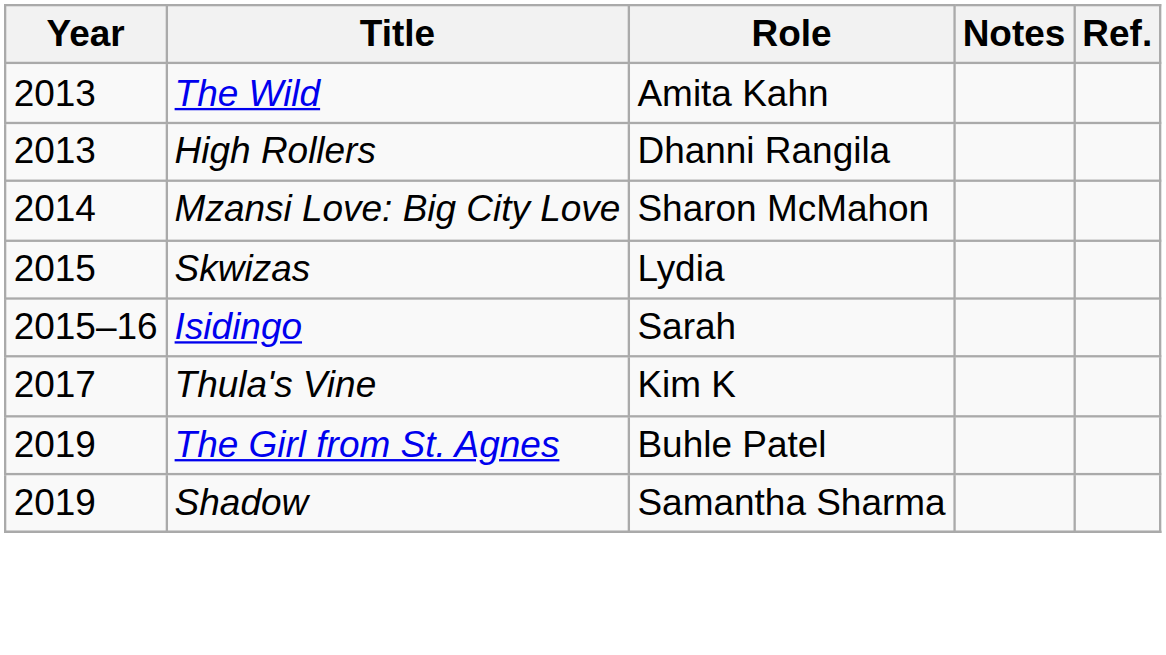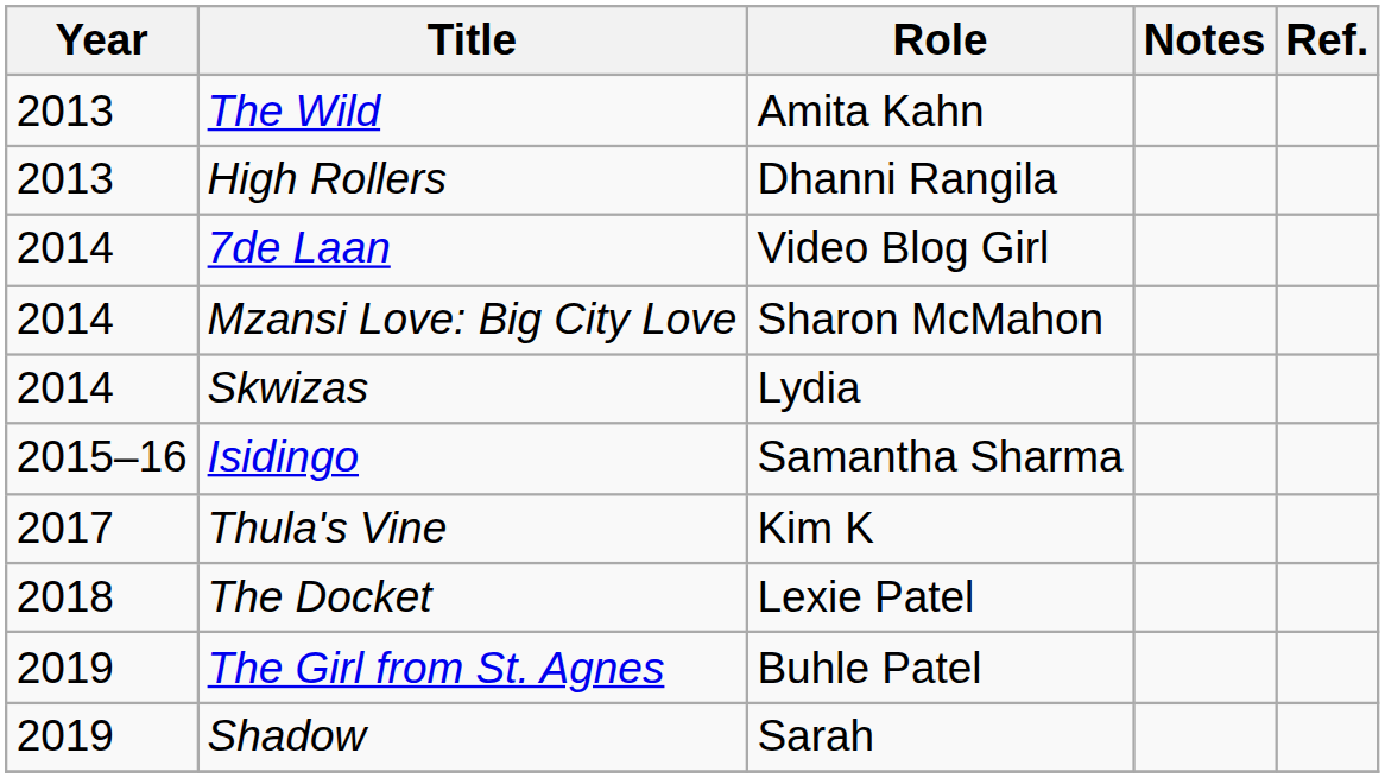+ row: 2014 | 7de Laan | Video Blog Girl
Skwizas | Year: 2015 -> 2014
Isidingo | Role: Sarah -> Samantha Sharma
+ row: 2018 | The Docket | Lexie Patel
Shadow | Role: Samantha Sharma -> Sarah
